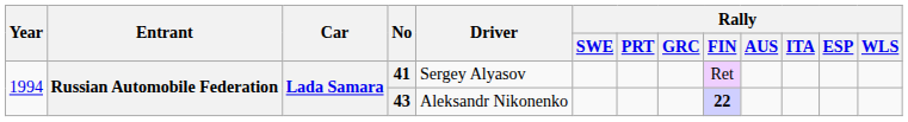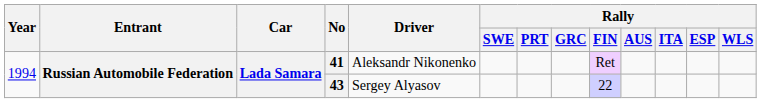41 | Driver: Sergey Alyasov -> Aleksandr Nikonenko
43 | Driver: Aleksandr Nikonenko -> Sergey Alyasov
43 | Rally / FIN: bold -> normal
